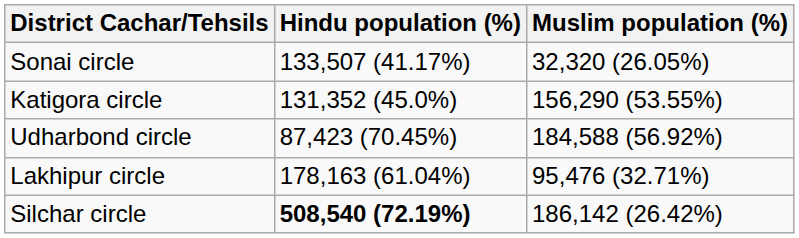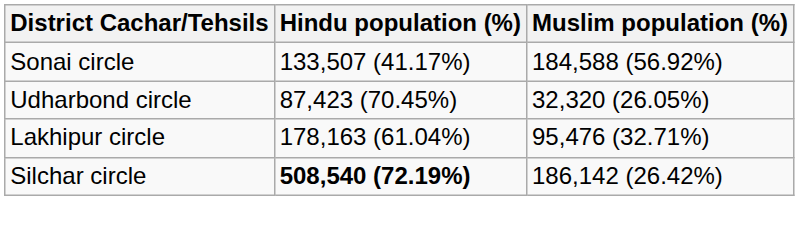Sonai circle | Muslim population (%): 32,320 (26.05%) -> 184,588 (56.92%)
- row: Katigora circle | 131,352 (45.0%) | 156,290 (53.55%)
Udharbond circle | Muslim population (%): 184,588 (56.92%) -> 32,320 (26.05%)
